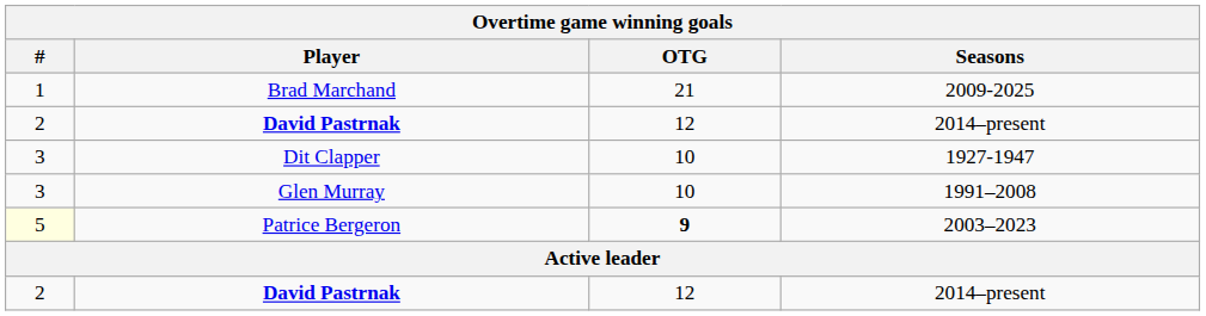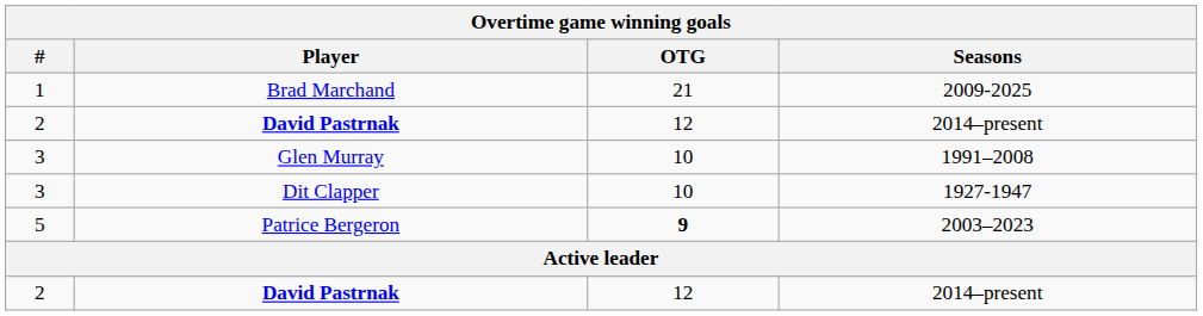rows swapped: Dit Clapper <-> Glen Murray
Patrice Bergeron | #: lightyellow background -> no background
